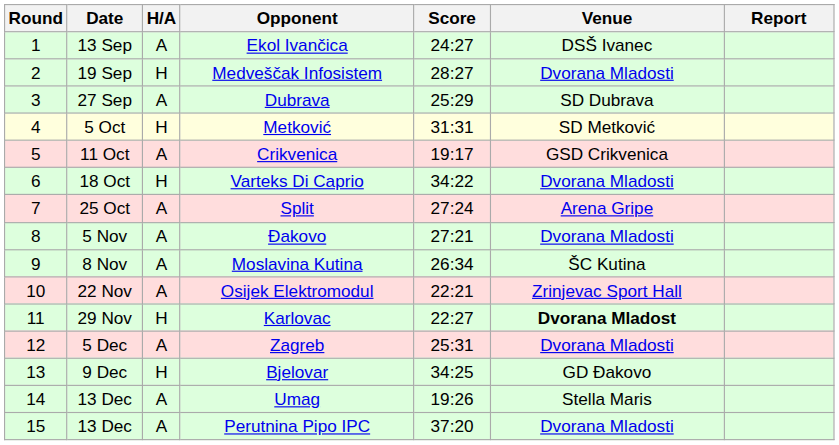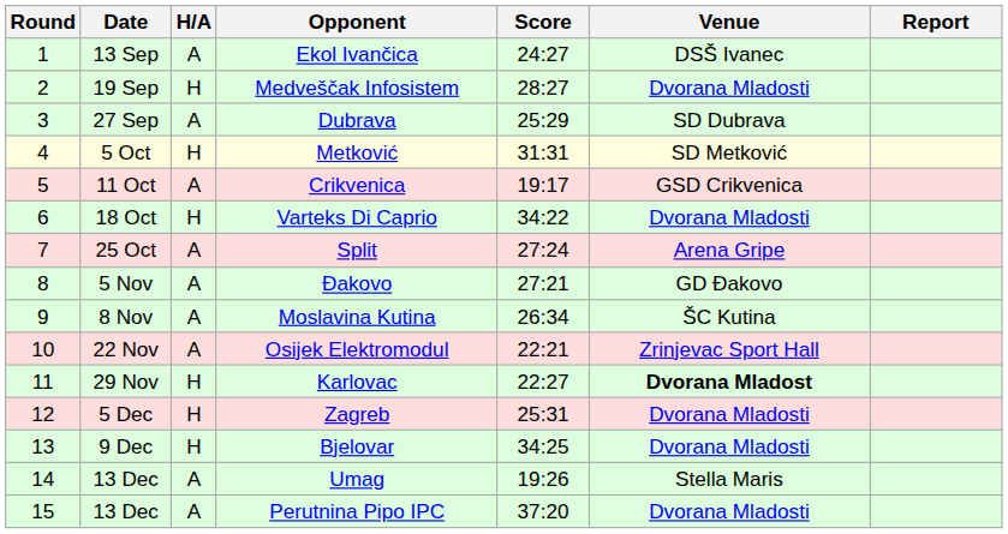Đakovo | Venue: Dvorana Mladosti -> GD Đakovo
Zagreb | H/A: A -> H
Bjelovar | Venue: GD Đakovo -> Dvorana Mladosti
